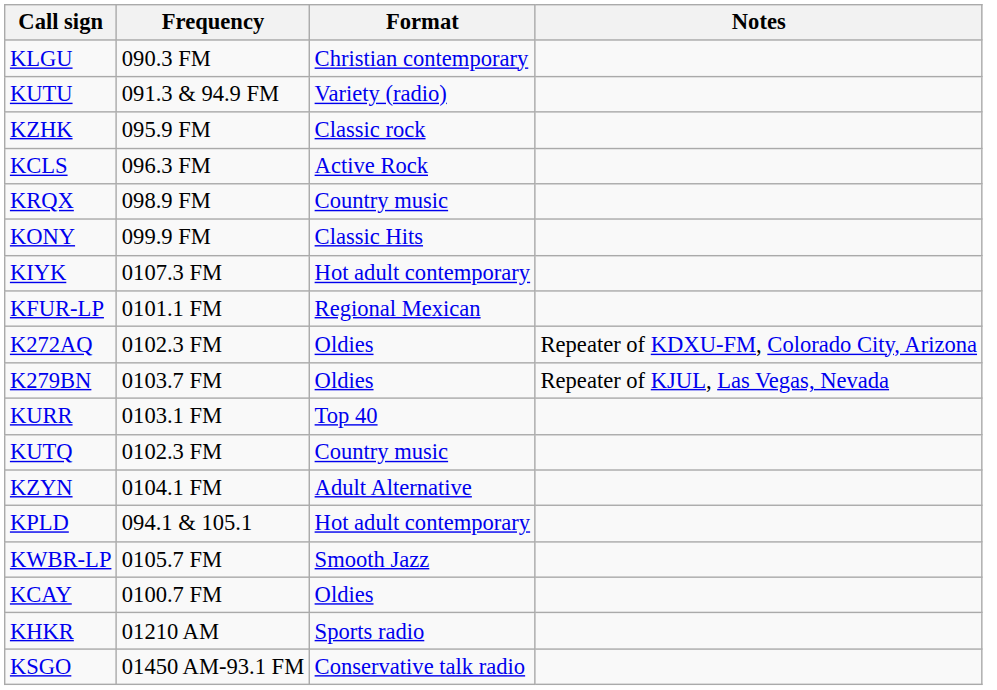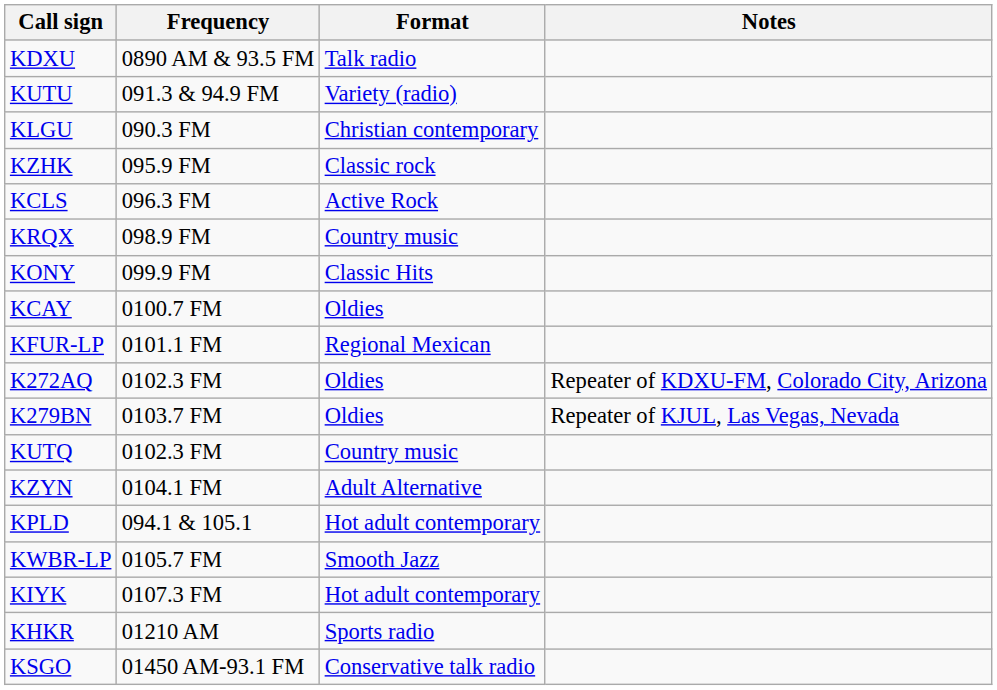+ row: KDXU | 0890 AM & 93.5 FM | Talk radio
rows swapped: KLGU <-> KUTU
rows swapped: KCAY <-> KIYK
- row: KURR | 0103.1 FM | Top 40
